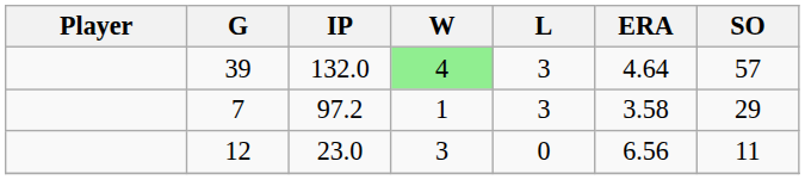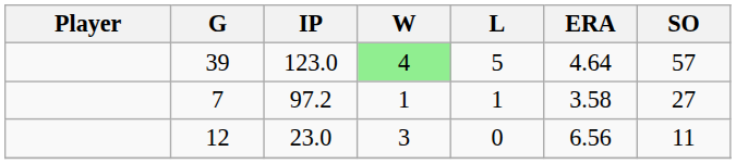39 | IP: 132.0 -> 123.0
39 | L: 3 -> 5
7 | L: 3 -> 1
7 | SO: 29 -> 27
